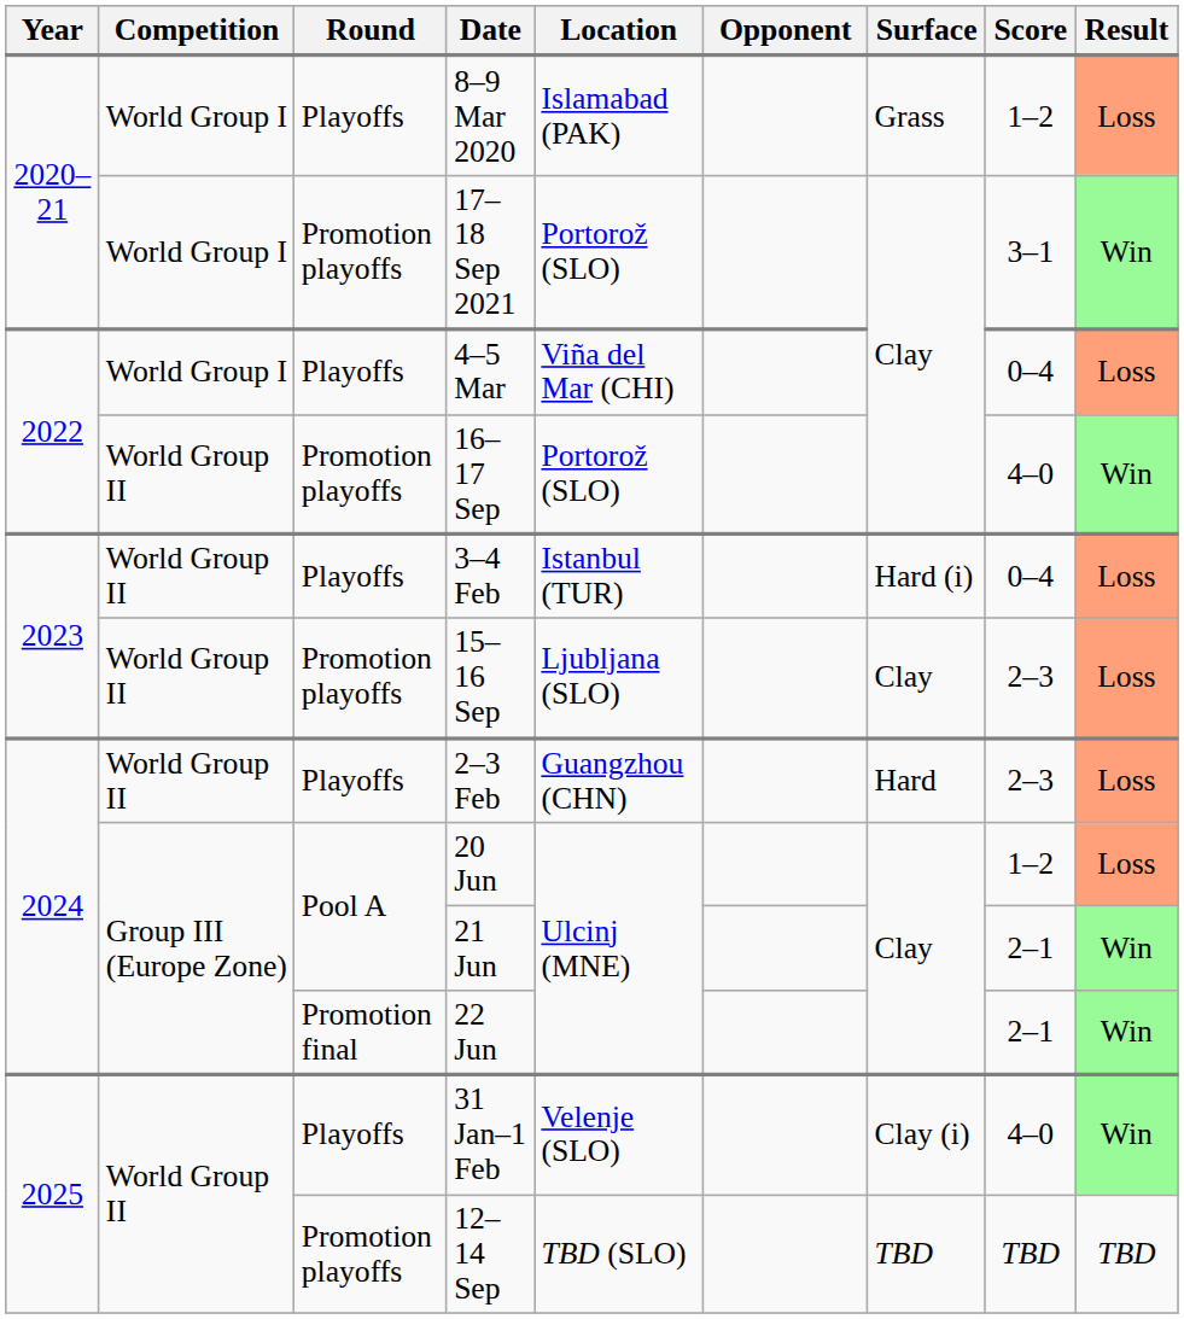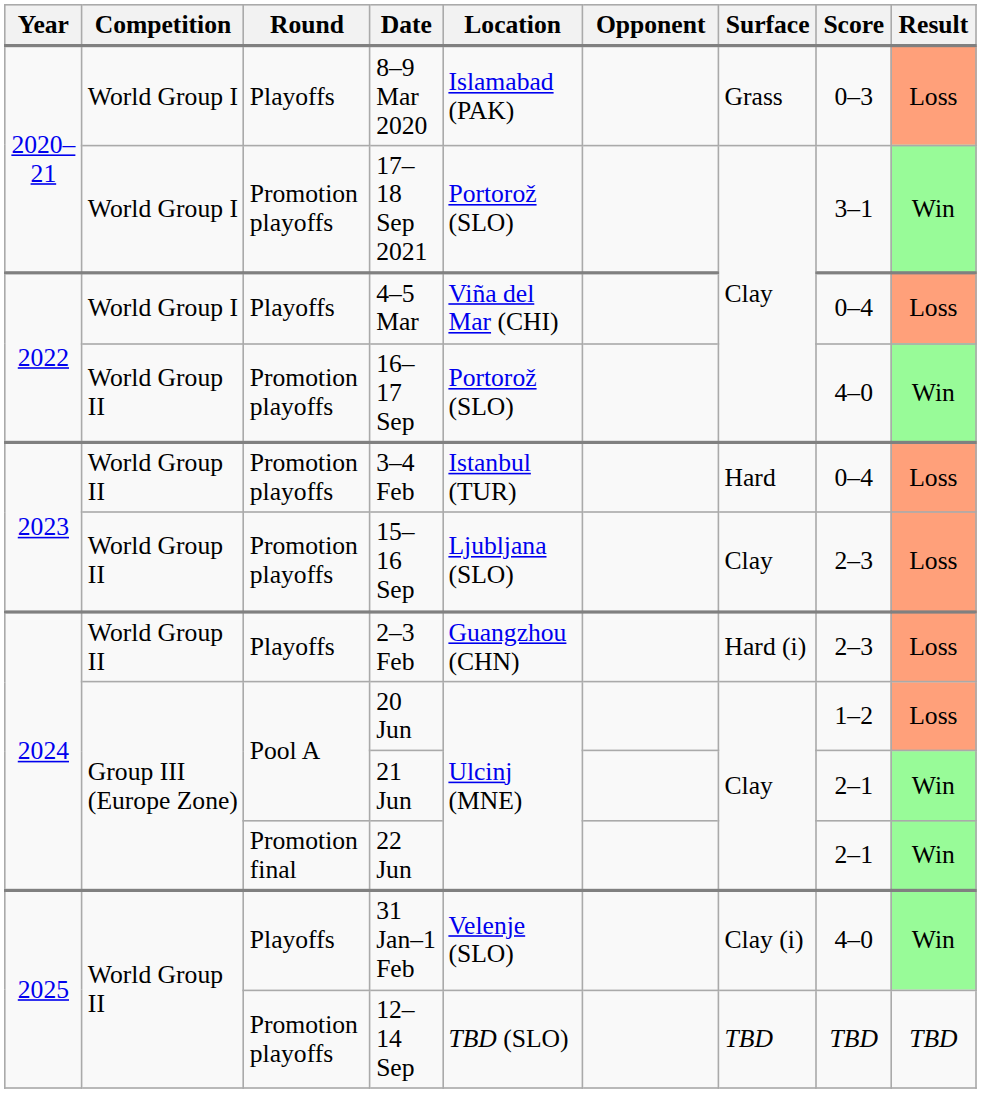8–9 Mar 2020 | Score: 1–2 -> 0–3
3–4 Feb | Round: Playoffs -> Promotion playoffs
3–4 Feb | Surface: Hard (i) -> Hard
2–3 Feb | Surface: Hard -> Hard (i)
